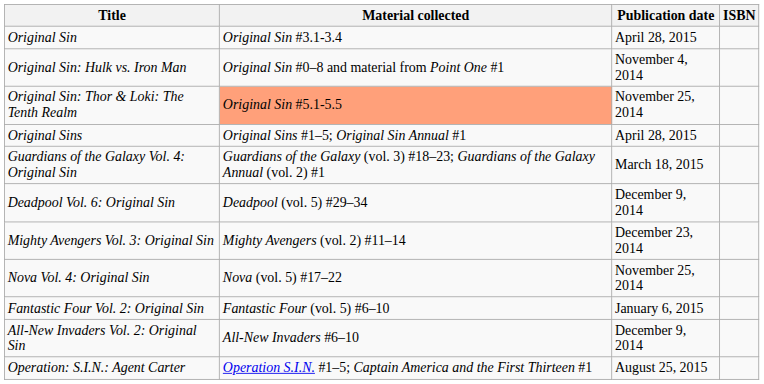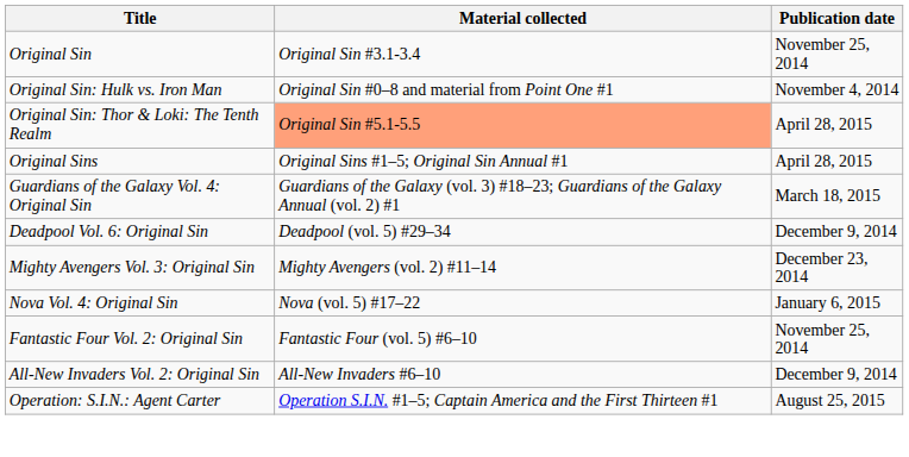- column: ISBN
Original Sin | Publication date: April 28, 2015 -> November 25, 2014
Original Sin: Thor & Loki: The Tenth Realm | Publication date: November 25, 2014 -> April 28, 2015
Nova Vol. 4: Original Sin | Publication date: November 25, 2014 -> January 6, 2015
Fantastic Four Vol. 2: Original Sin | Publication date: January 6, 2015 -> November 25, 2014
